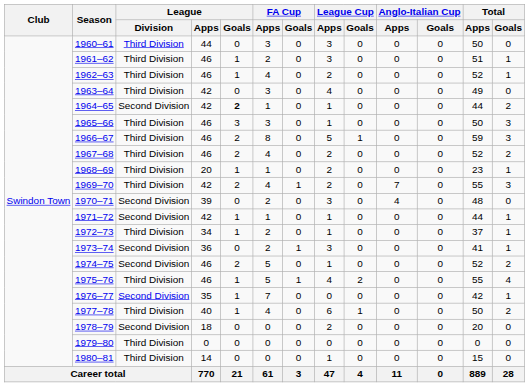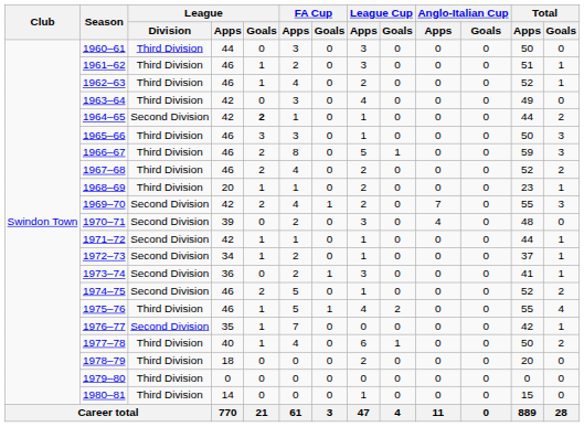1969–70 | League / Division: Third Division -> Second Division
1972–73 | League / Division: Third Division -> Second Division
1978–79 | League / Division: Second Division -> Third Division
